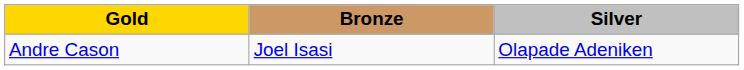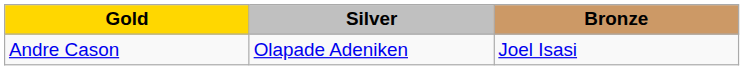columns swapped: Silver <-> Bronze
